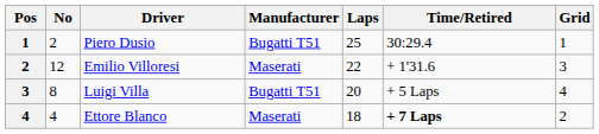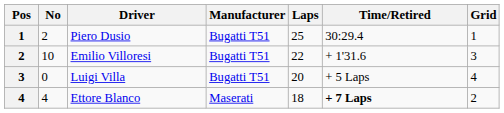Emilio Villoresi | No: 12 -> 10
Emilio Villoresi | Manufacturer: Maserati -> Bugatti T51
Luigi Villa | No: 8 -> 0
